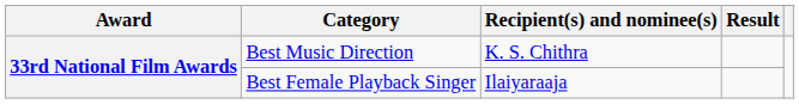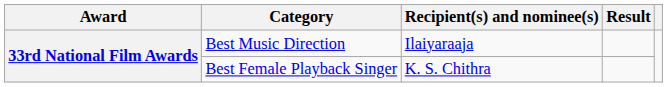Best Music Direction | Recipient(s) and nominee(s): K. S. Chithra -> Ilaiyaraaja
Best Female Playback Singer | Recipient(s) and nominee(s): Ilaiyaraaja -> K. S. Chithra
